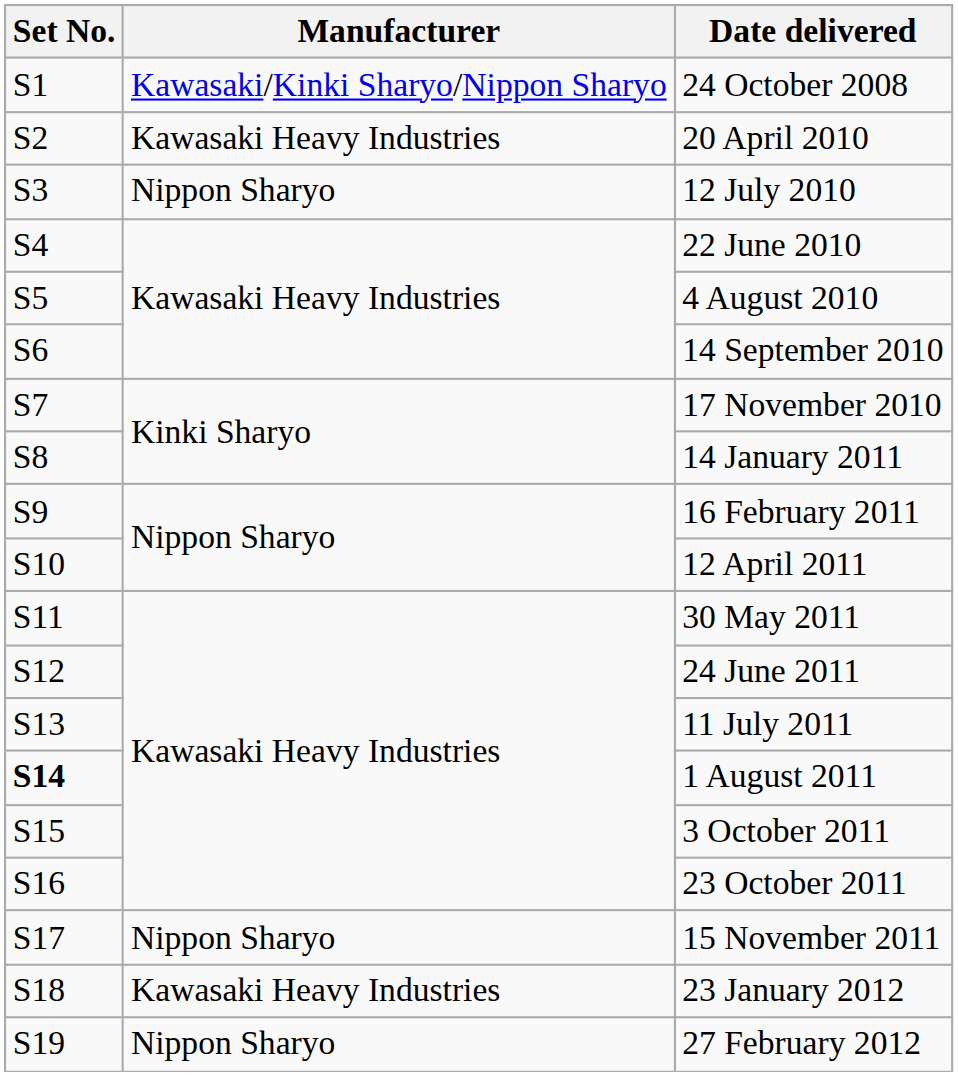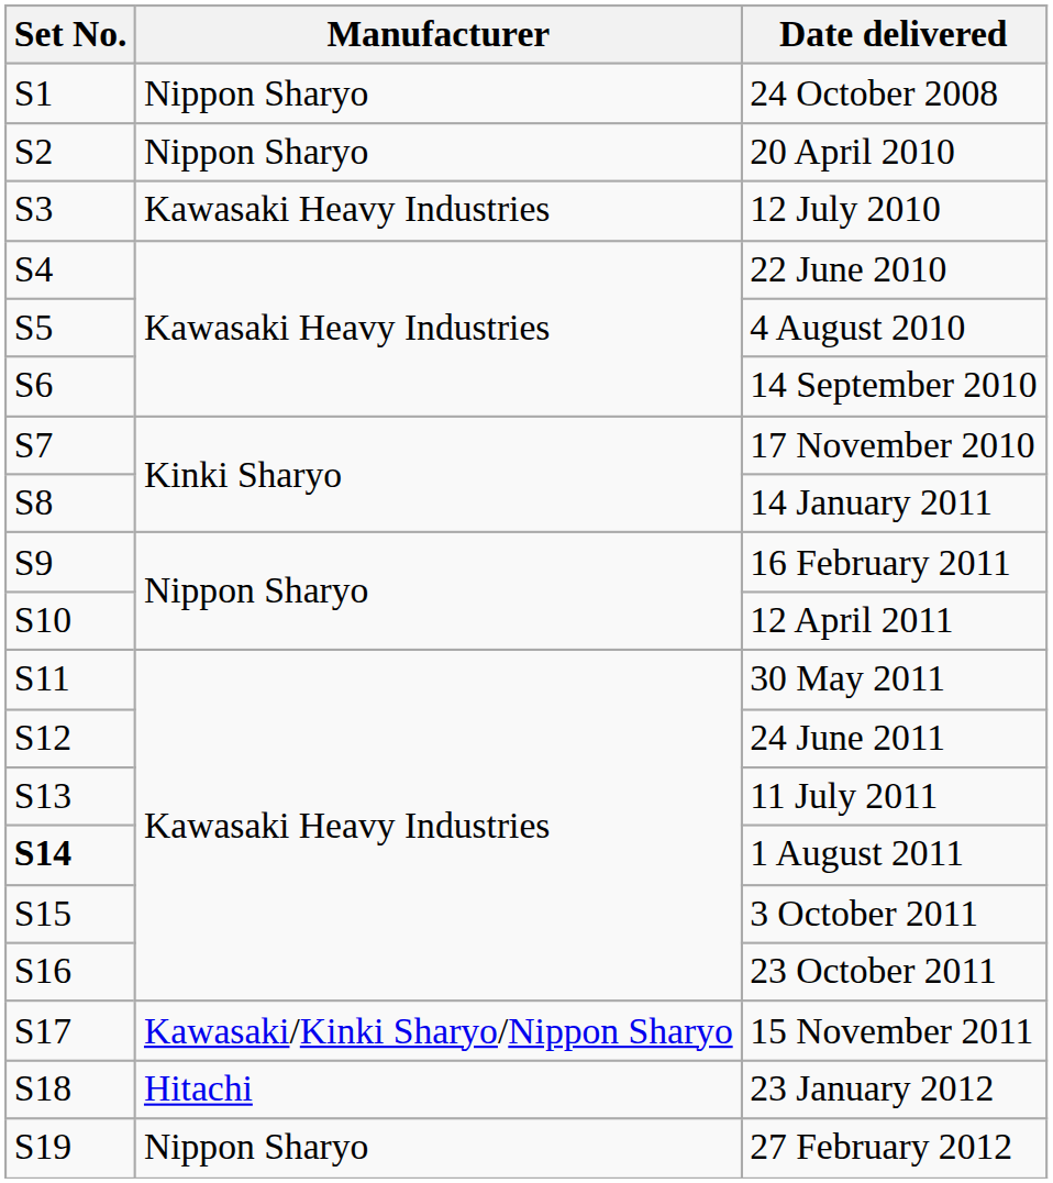24 October 2008 | Manufacturer: Kawasaki/Kinki Sharyo/Nippon Sharyo -> Nippon Sharyo
20 April 2010 | Manufacturer: Kawasaki Heavy Industries -> Nippon Sharyo
12 July 2010 | Manufacturer: Nippon Sharyo -> Kawasaki Heavy Industries
15 November 2011 | Manufacturer: Nippon Sharyo -> Kawasaki/Kinki Sharyo/Nippon Sharyo
23 January 2012 | Manufacturer: Kawasaki Heavy Industries -> Hitachi
